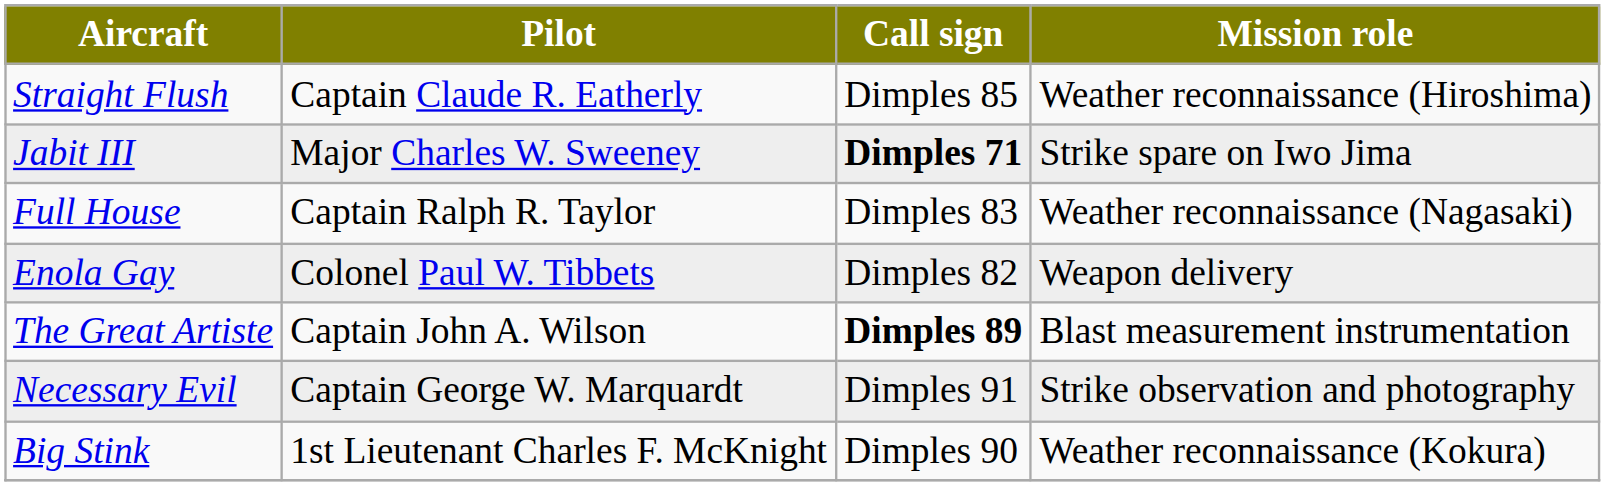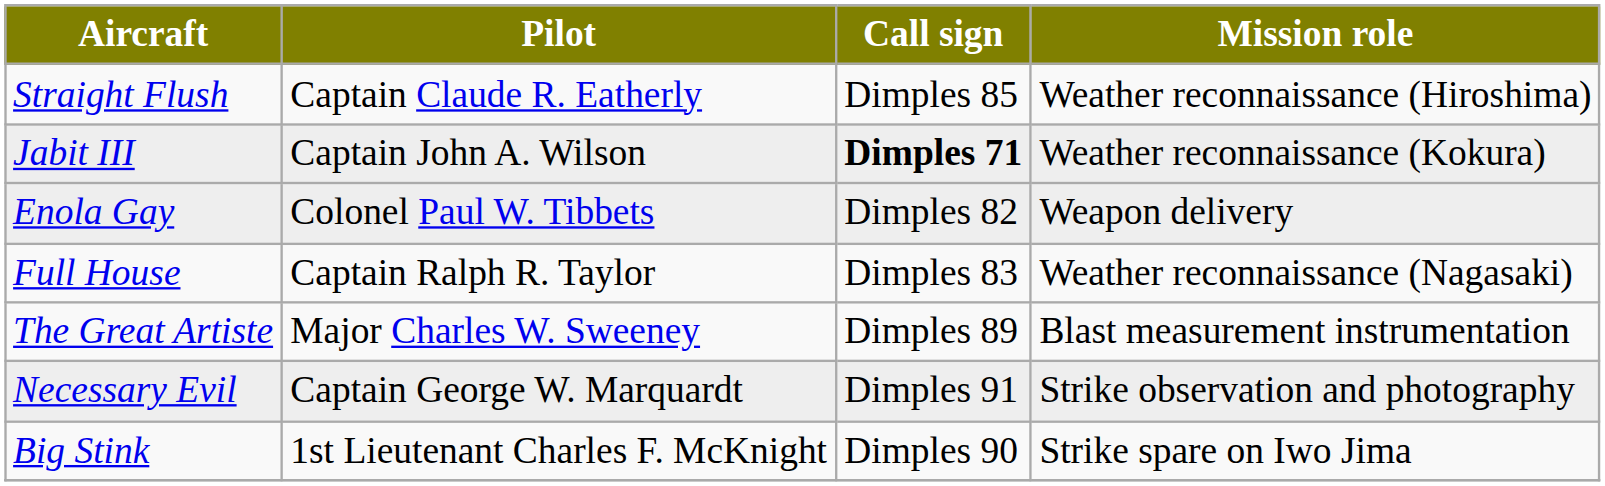Jabit III | Pilot: Major Charles W. Sweeney -> Captain John A. Wilson
Jabit III | Mission role: Strike spare on Iwo Jima -> Weather reconnaissance (Kokura)
rows swapped: Full House <-> Enola Gay
The Great Artiste | Pilot: Captain John A. Wilson -> Major Charles W. Sweeney
The Great Artiste | Call sign: bold -> normal
Big Stink | Mission role: Weather reconnaissance (Kokura) -> Strike spare on Iwo Jima
